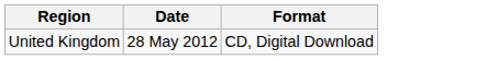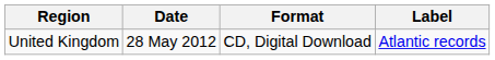+ column: Label | Atlantic records
